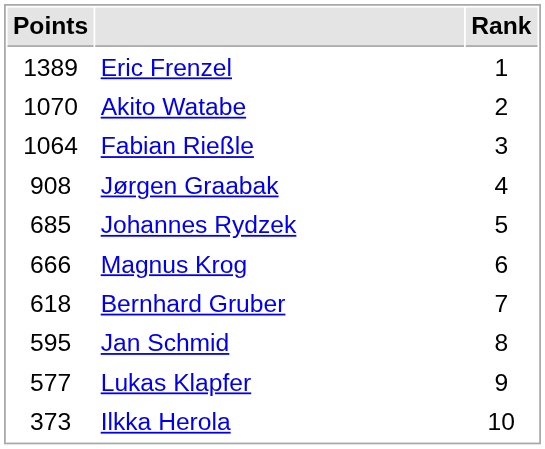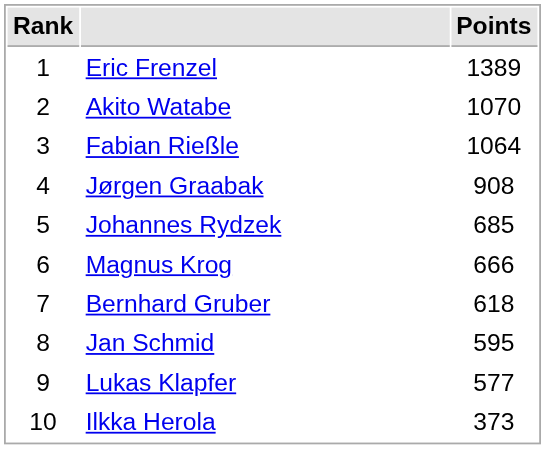columns swapped: Rank <-> Points
